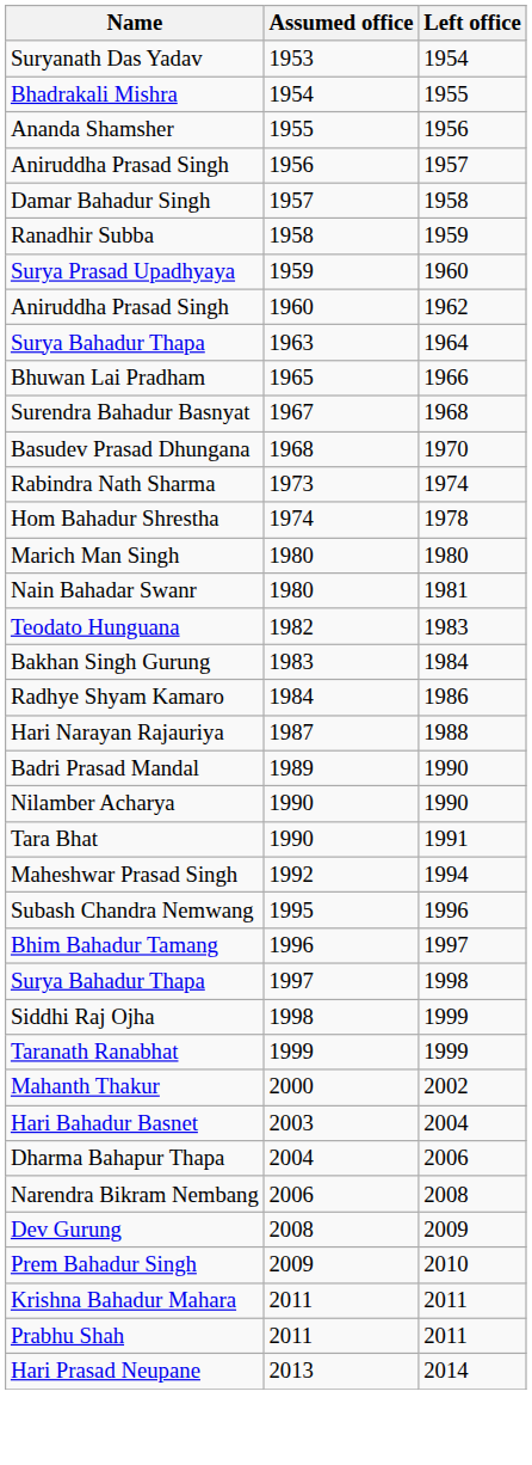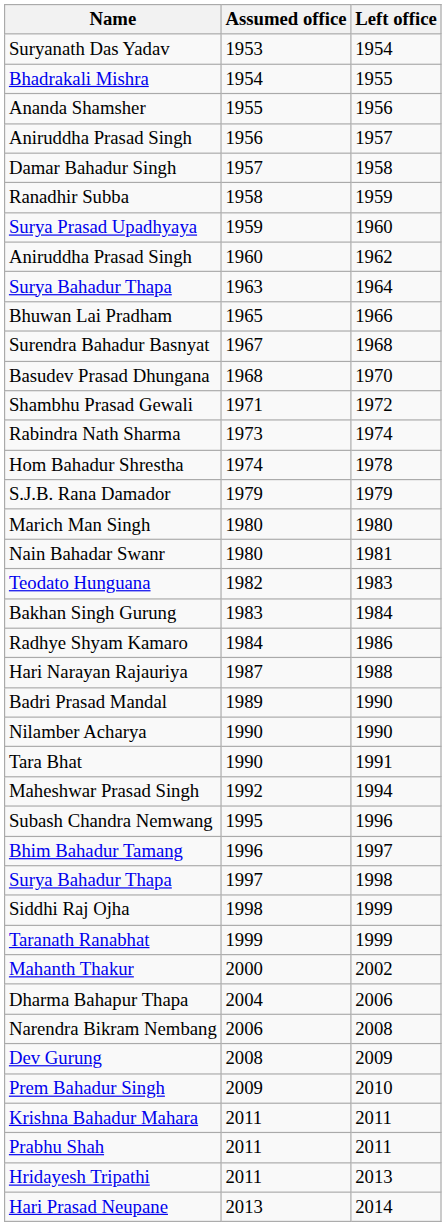+ row: Shambhu Prasad Gewali | 1971 | 1972
+ row: S.J.B. Rana Damador | 1979 | 1979
- row: Hari Bahadur Basnet | 2003 | 2004
+ row: Hridayesh Tripathi | 2011 | 2013
